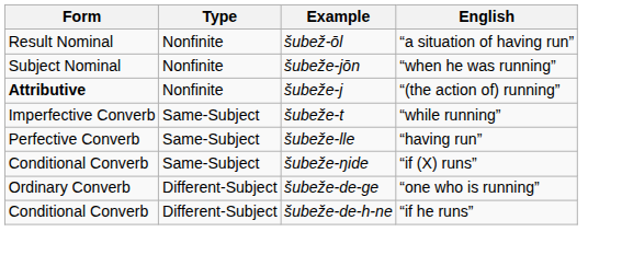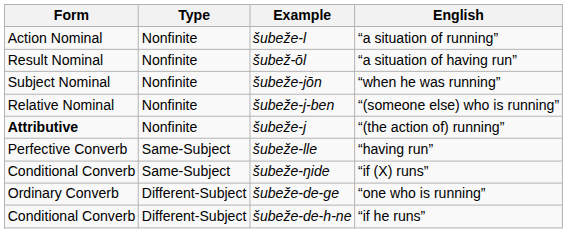+ row: Action Nominal | Nonfinite | šubeže-l | “a situation of running”
+ row: Relative Nominal | Nonfinite | šubeže-j-ben | “(someone else) who is running”
- row: Imperfective Converb | Same-Subject | šubeže-t | “while running”
